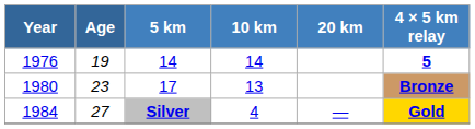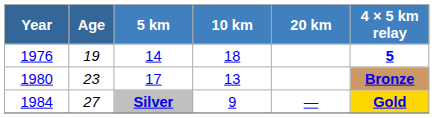1976 | 10 km: 14 -> 18
1984 | 10 km: 4 -> 9
